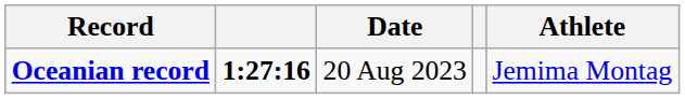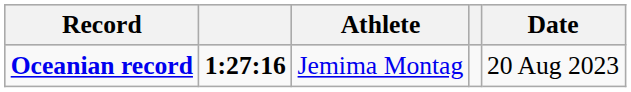columns swapped: Athlete <-> Date
